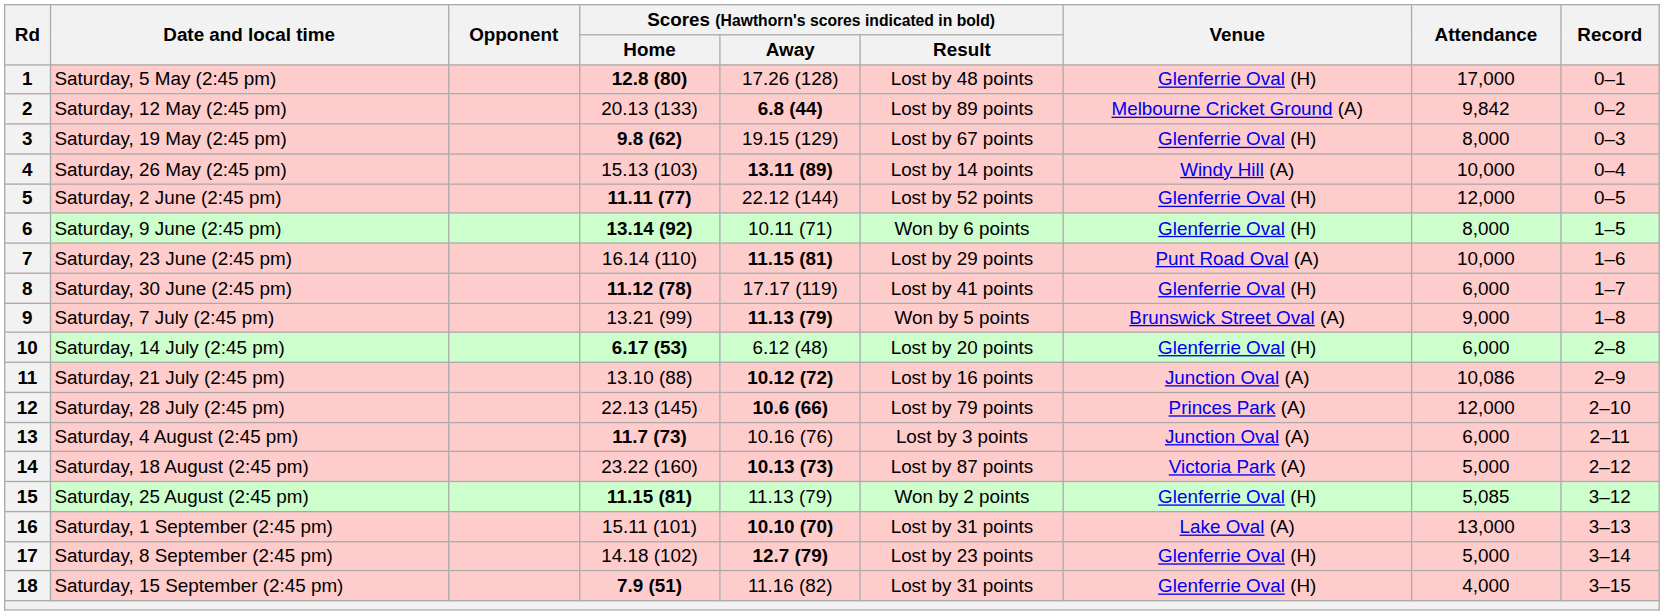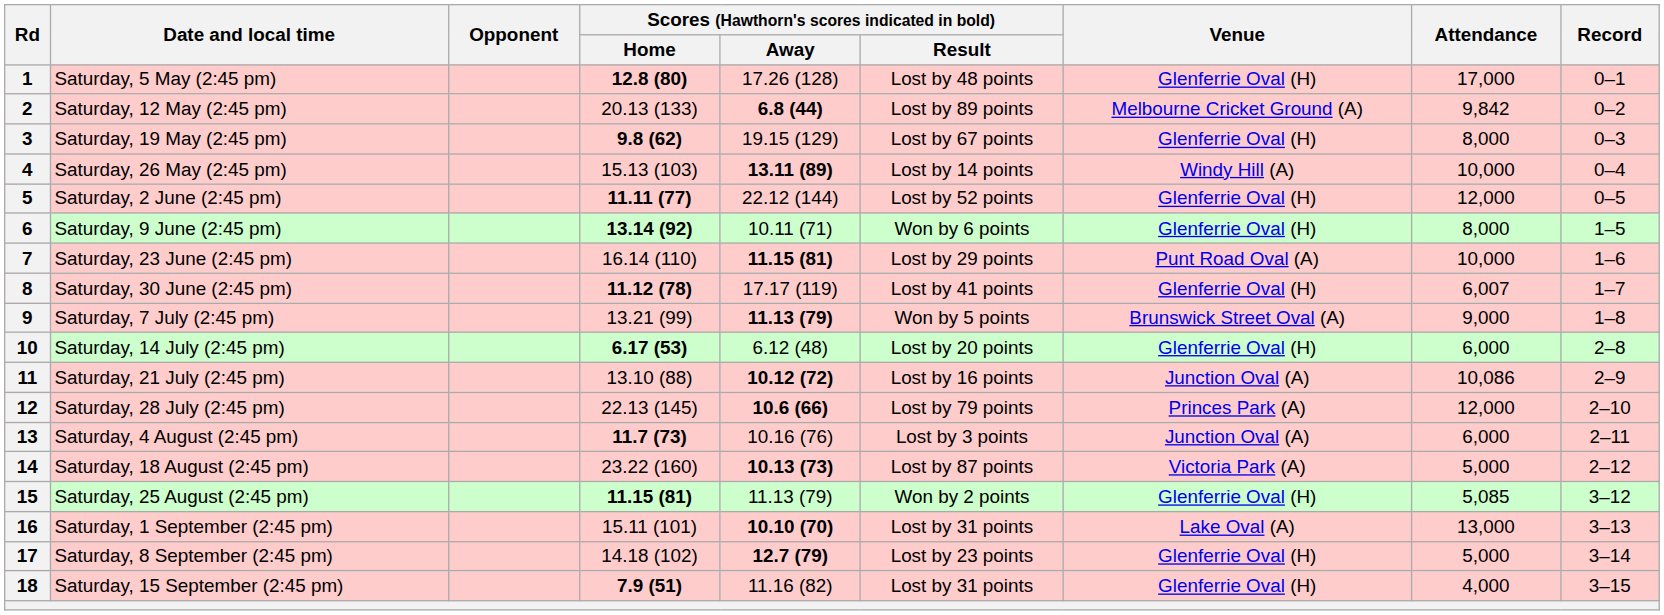8 | Attendance: 6,000 -> 6,007
